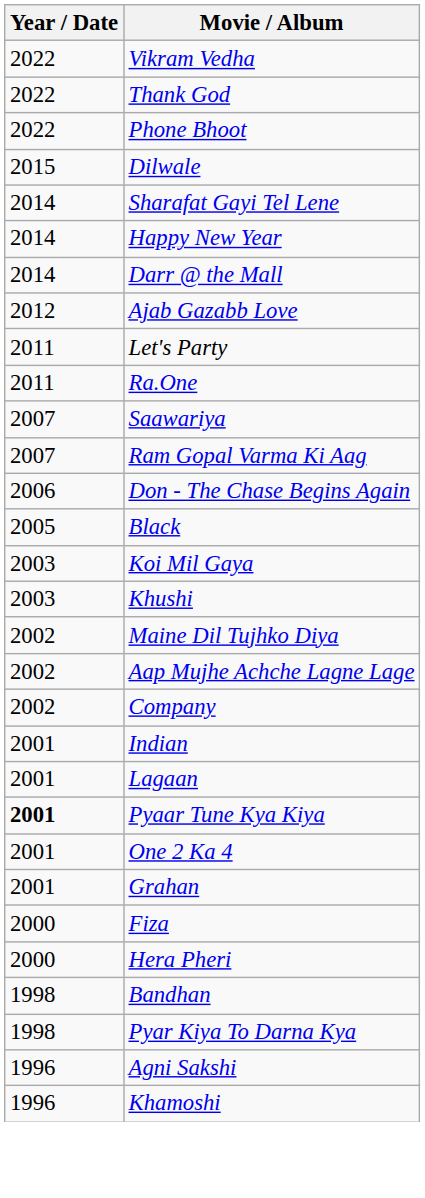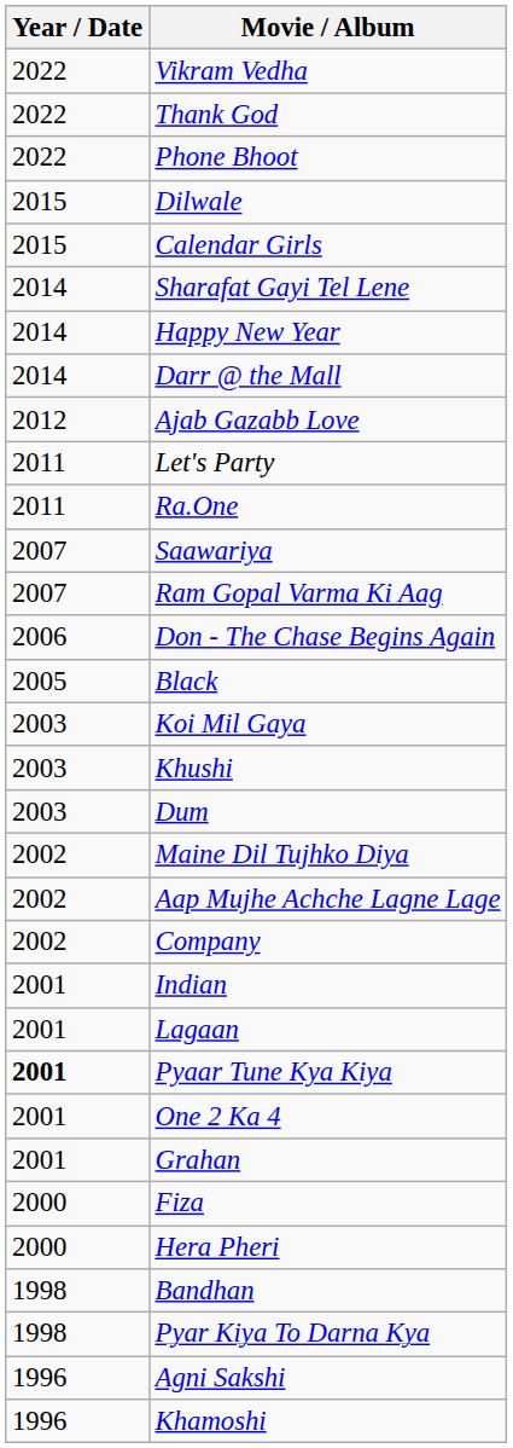+ row: 2015 | Calendar Girls
+ row: 2003 | Dum
